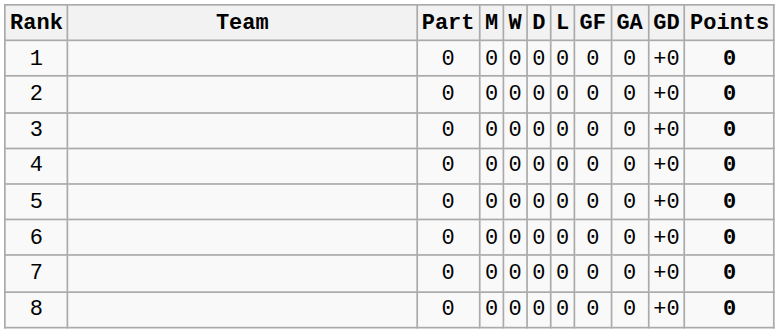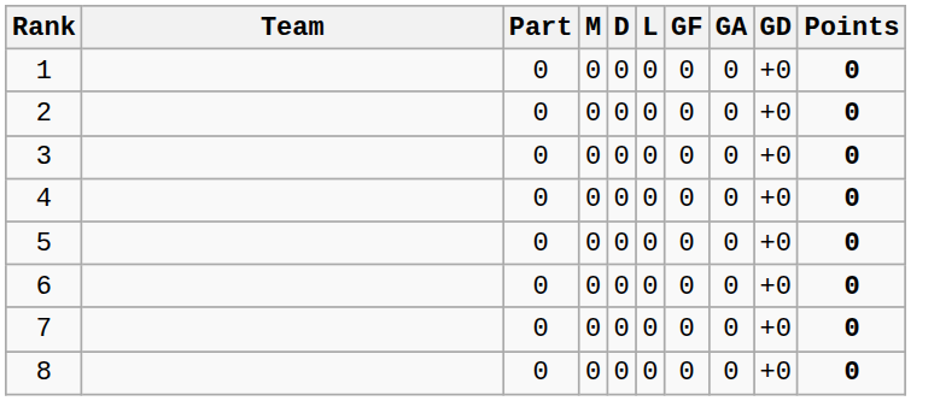- column: W | 0 | 0 | 0 | 0 | 0 | 0 | 0 | 0
